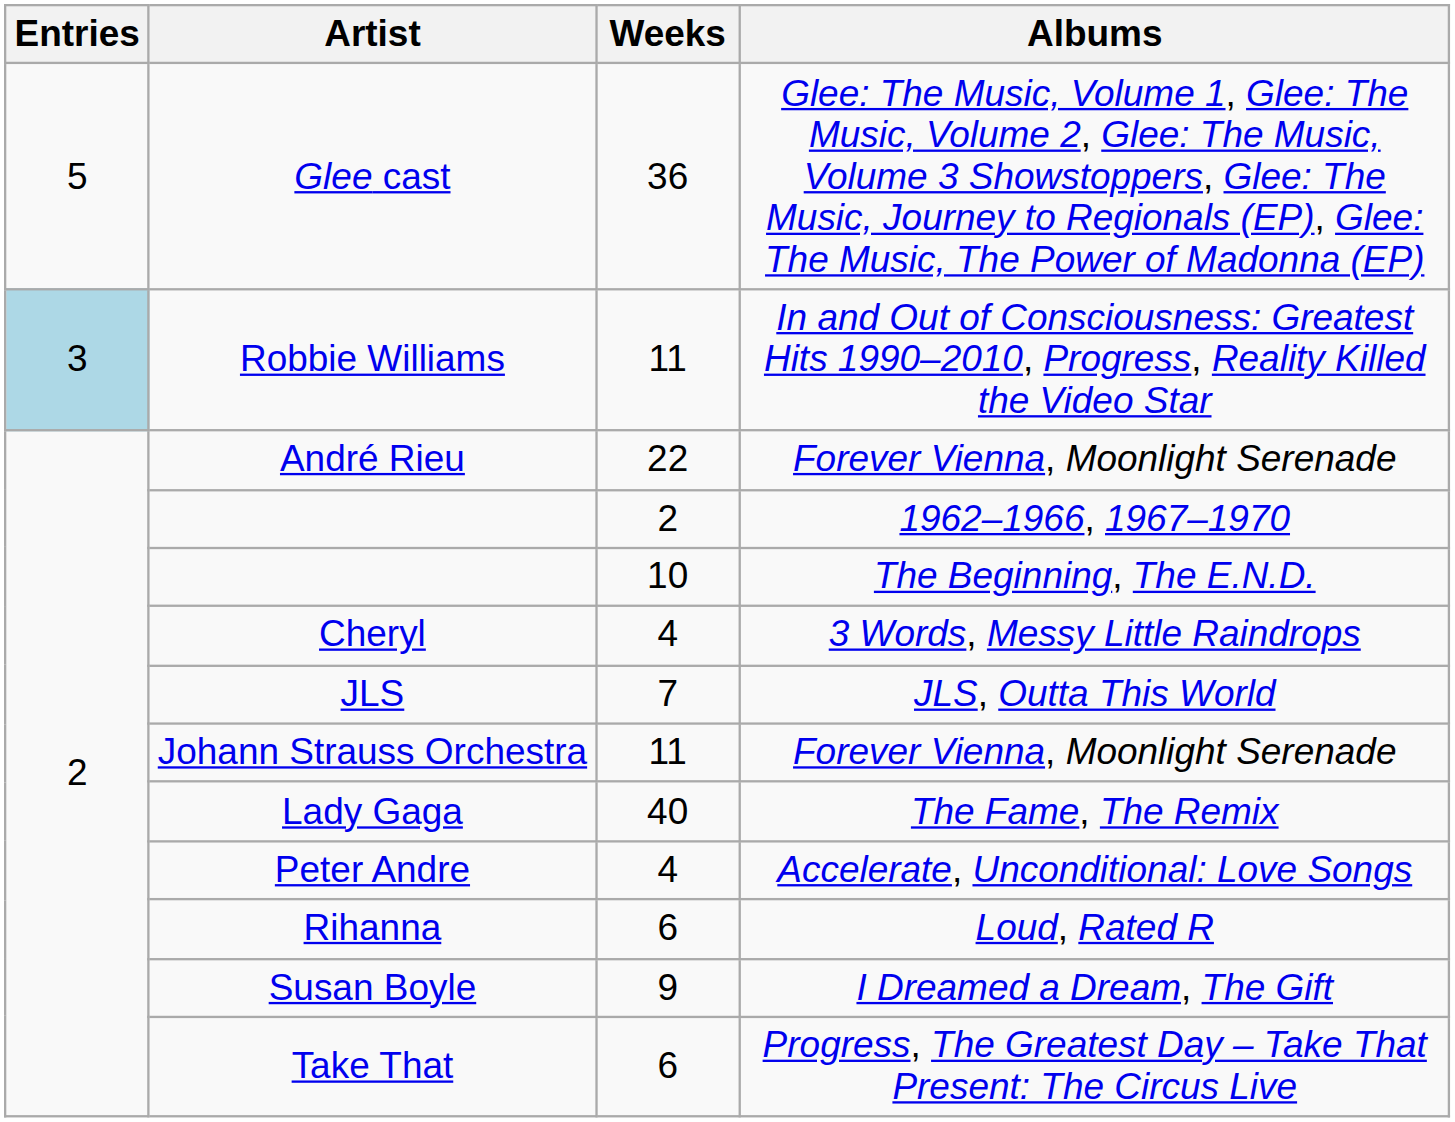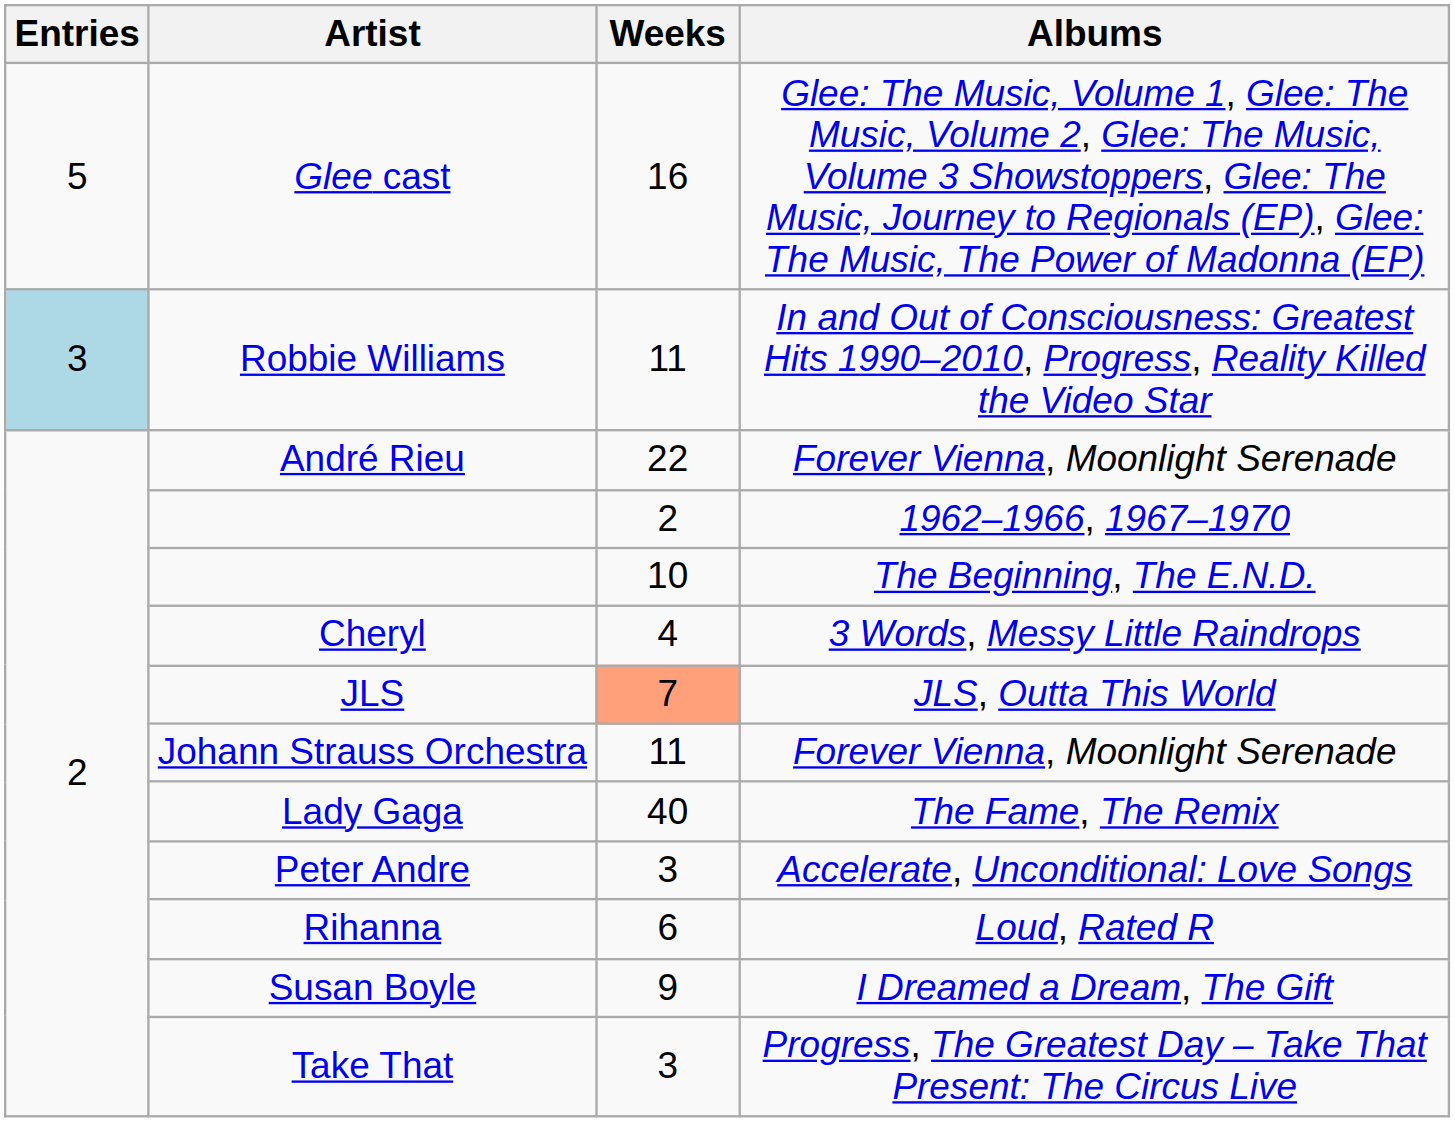Glee cast | Weeks: 36 -> 16
JLS | Weeks: no background -> lightsalmon background
Peter Andre | Weeks: 4 -> 3
Take That | Weeks: 6 -> 3
